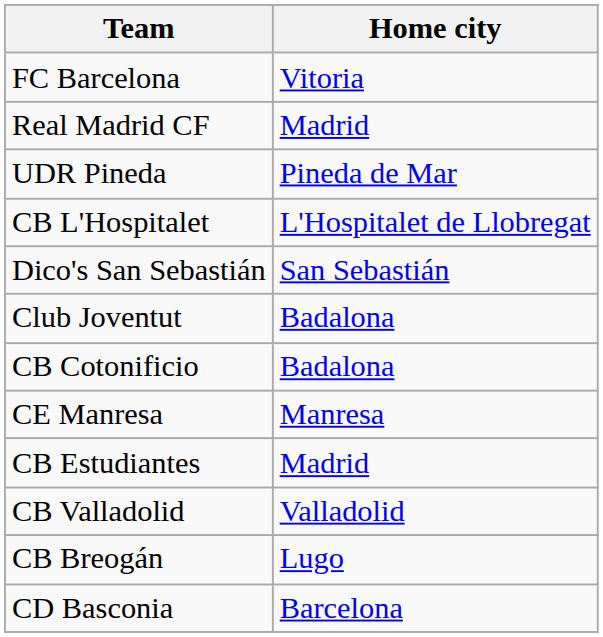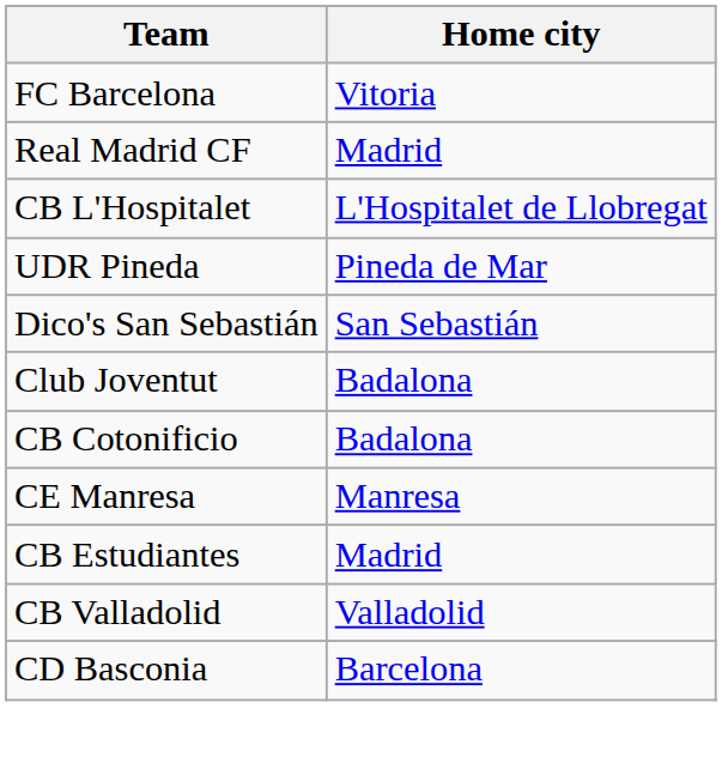rows swapped: CB L'Hospitalet <-> UDR Pineda
- row: CB Breogán | Lugo
